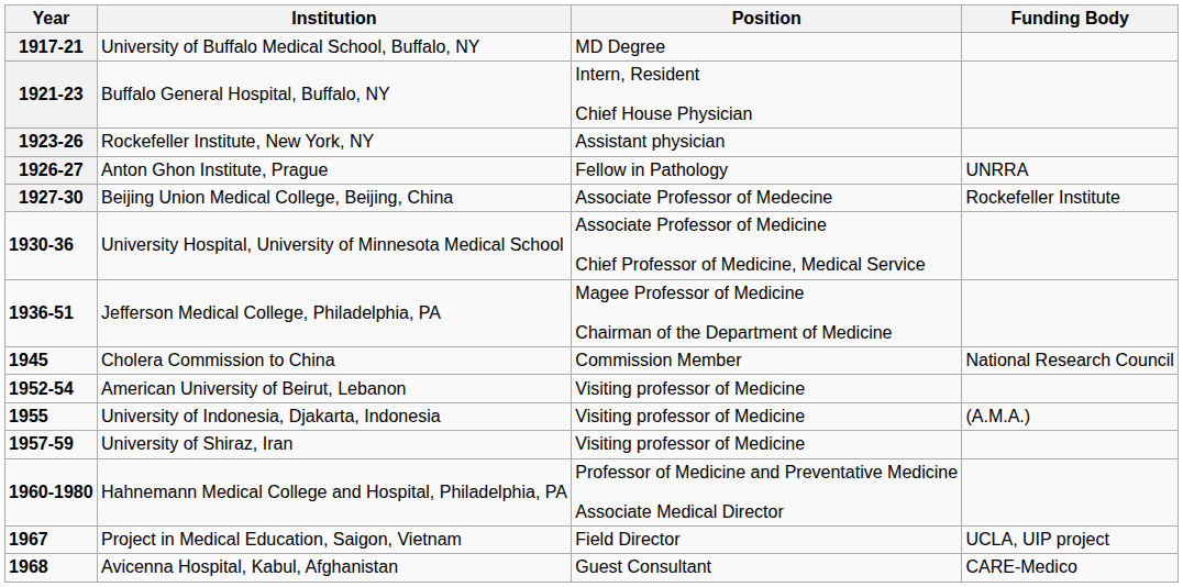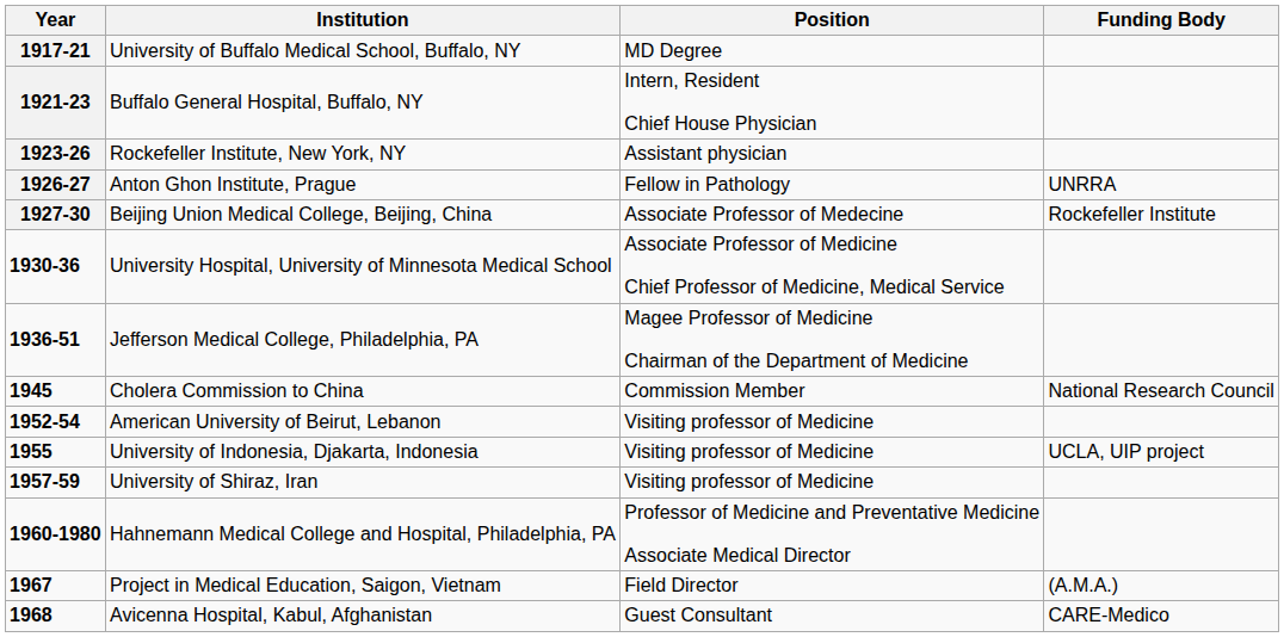University of Indonesia, Djakarta, Indonesia | Funding Body: (A.M.A.) -> UCLA, UIP project
Project in Medical Education, Saigon, Vietnam | Funding Body: UCLA, UIP project -> (A.M.A.)
